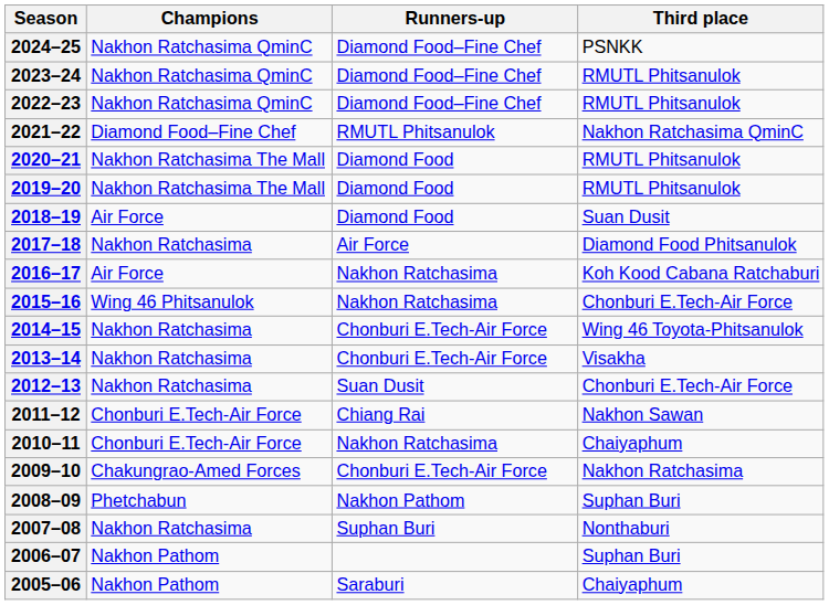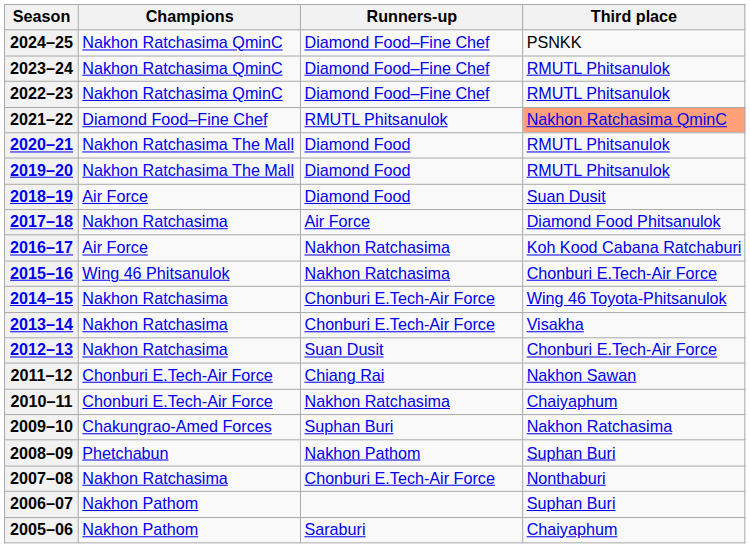2021–22 | Third place: no background -> lightsalmon background
2009–10 | Runners-up: Chonburi E.Tech-Air Force -> Suphan Buri
2007–08 | Runners-up: Suphan Buri -> Chonburi E.Tech-Air Force
